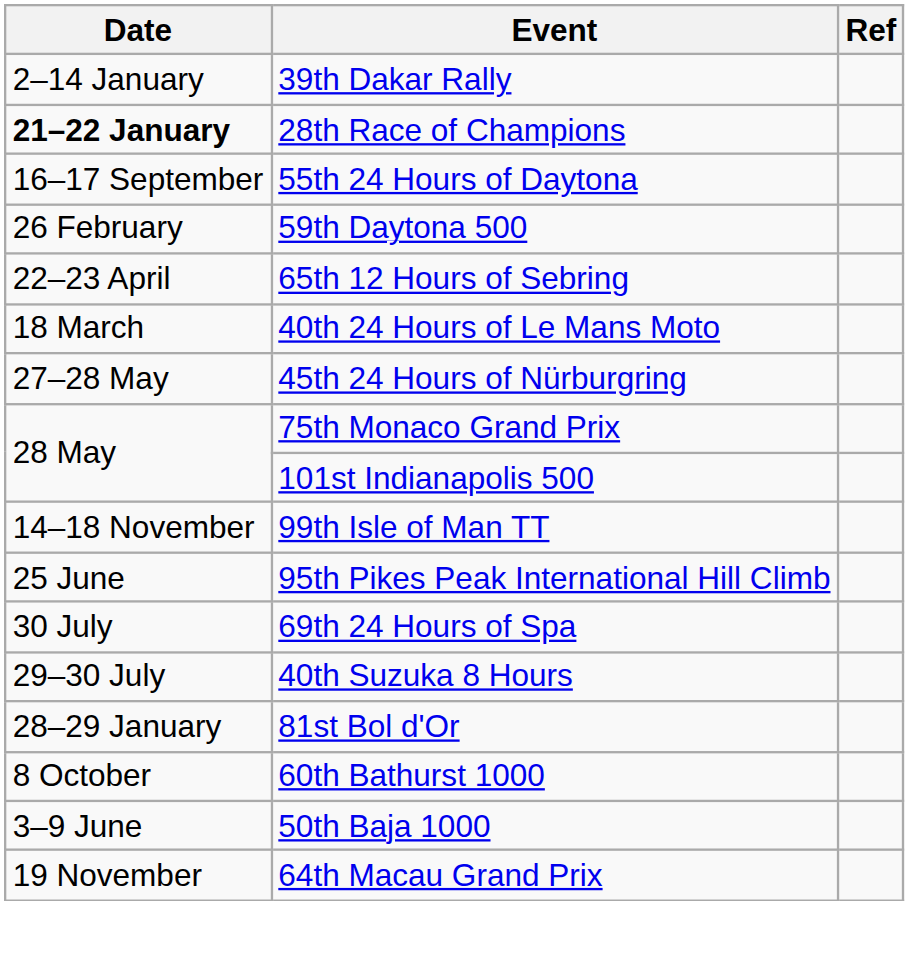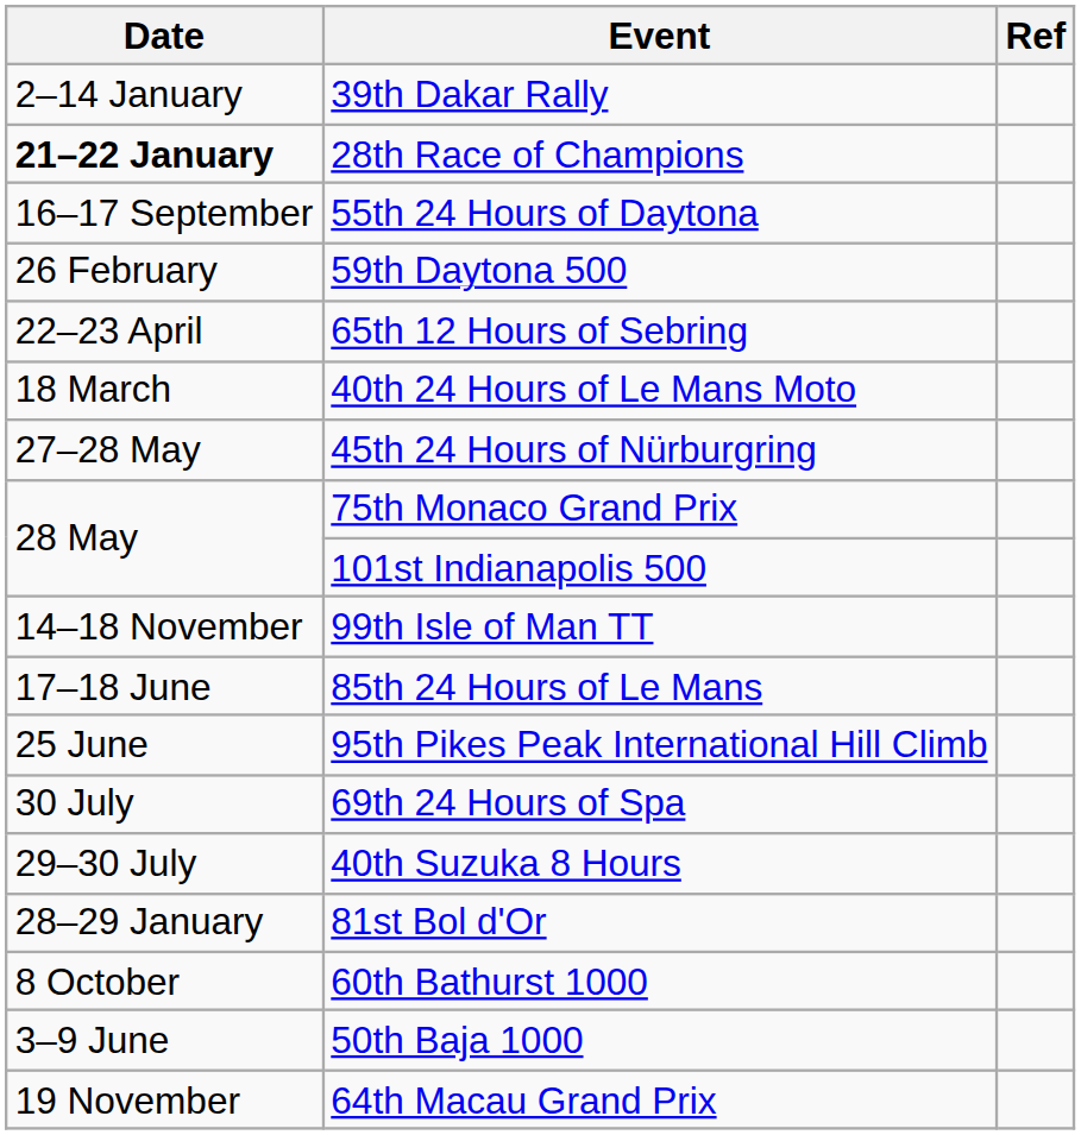+ row: 17–18 June | 85th 24 Hours of Le Mans
